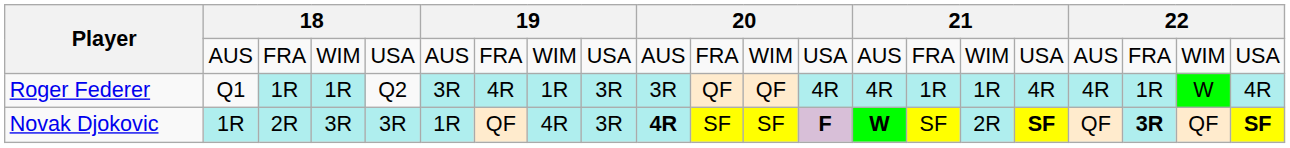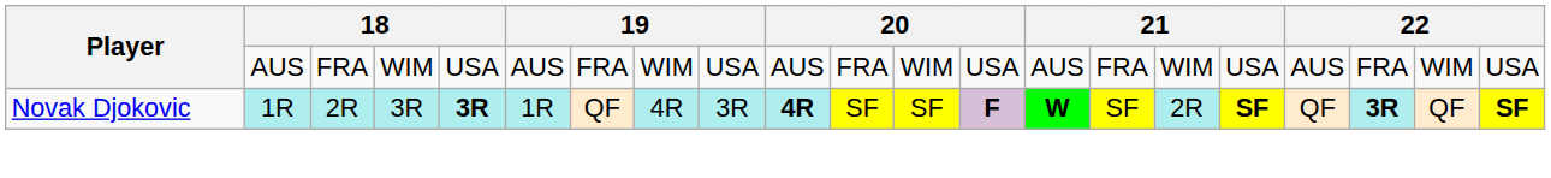- row: Roger Federer | Q1 | 1R | 1R | Q2 | 3R | 4R | 1R | 3R | 3R | QF | QF | 4R | 4R | 1R | 1R | 4R | 4R | 1R | W | 4R
Novak Djokovic | column 5: normal -> bold
